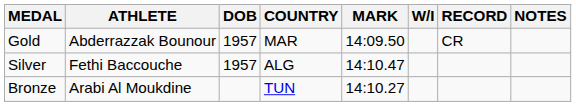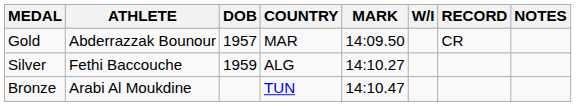Silver | DOB: 1957 -> 1959
Silver | MARK: 14:10.47 -> 14:10.27
Bronze | MARK: 14:10.27 -> 14:10.47
